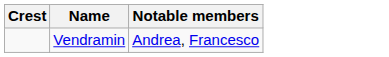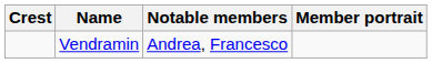+ column: Member portrait
